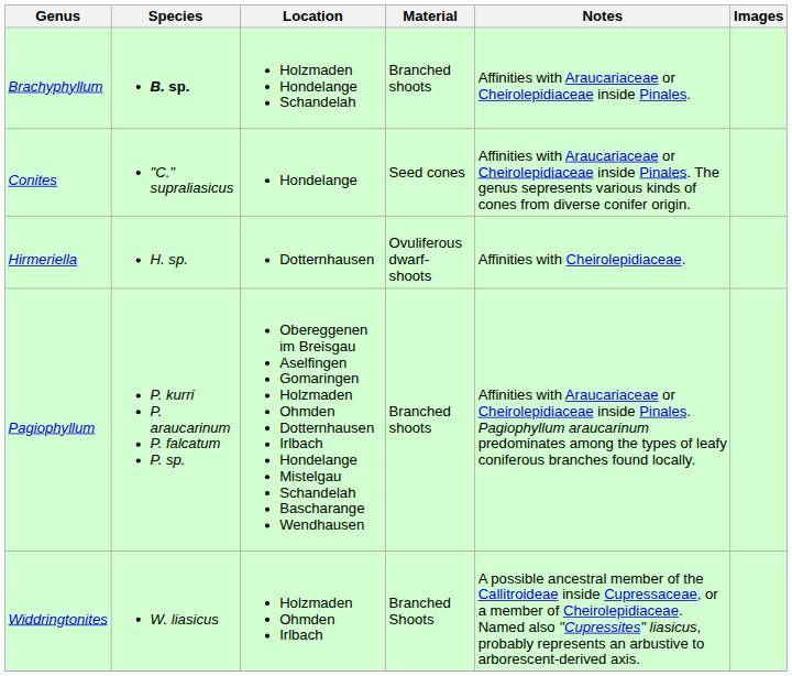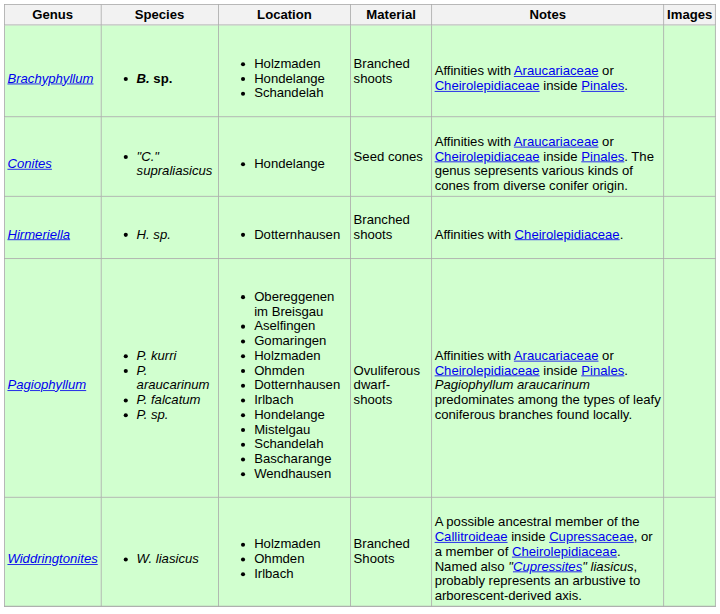Hirmeriella | Material: Ovuliferous dwarf-shoots -> Branched shoots
Pagiophyllum | Material: Branched shoots -> Ovuliferous dwarf-shoots
